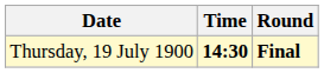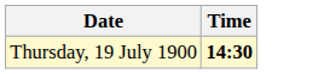- column: Round | Final
